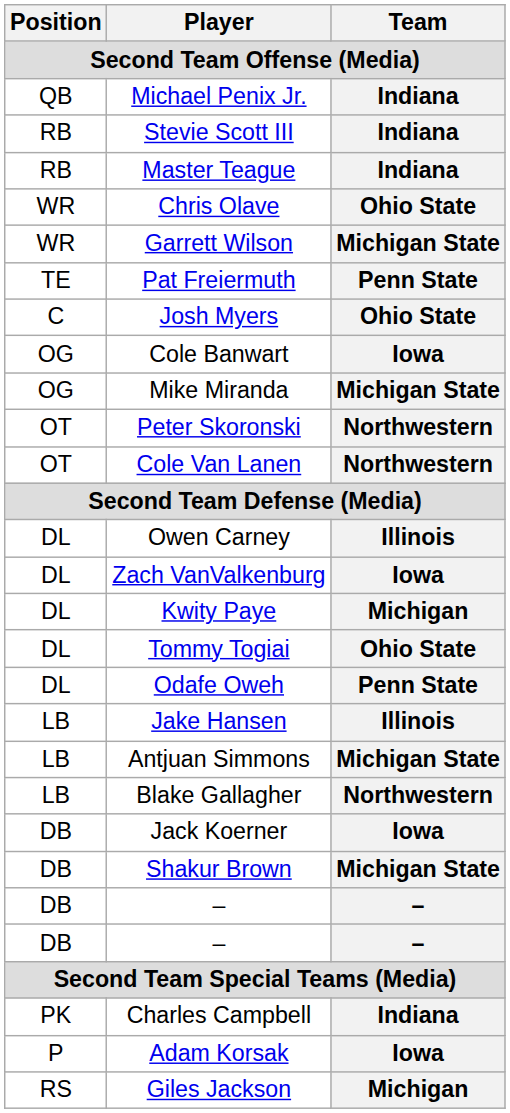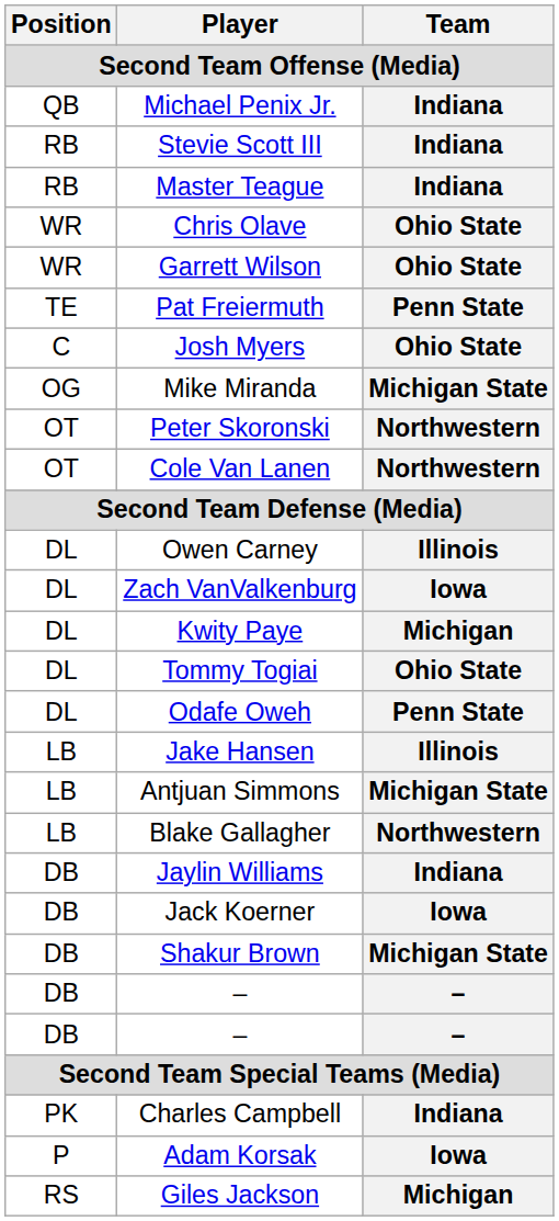Garrett Wilson | Team: Michigan State -> Ohio State
- row: OG | Cole Banwart | Iowa
+ row: DB | Jaylin Williams | Indiana
